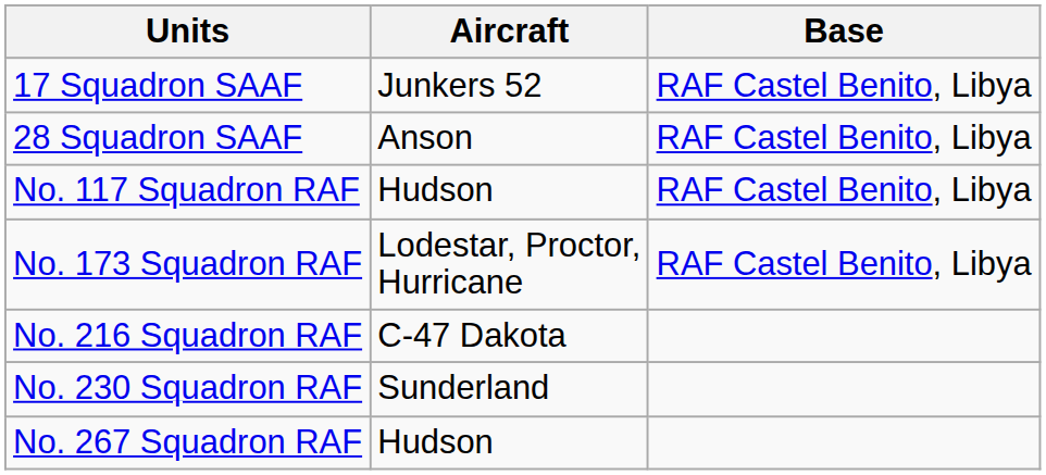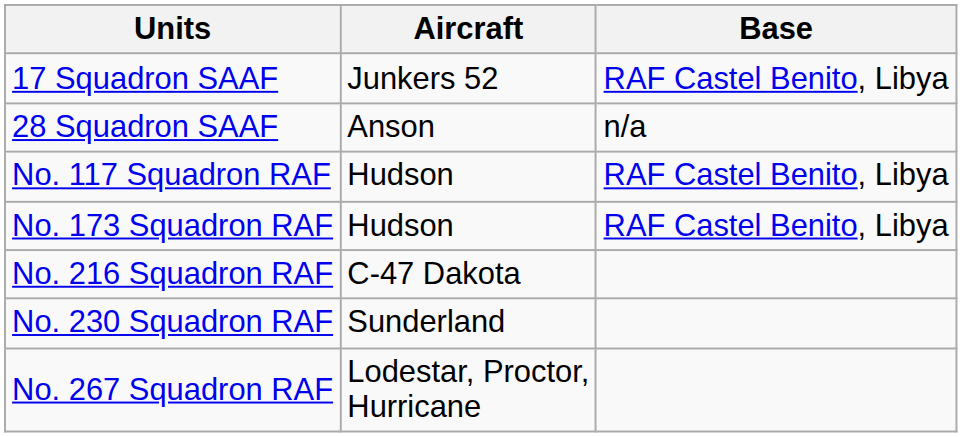28 Squadron SAAF | Base: RAF Castel Benito, Libya -> n/a
No. 173 Squadron RAF | Aircraft: Lodestar, Proctor, Hurricane -> Hudson
No. 267 Squadron RAF | Aircraft: Hudson -> Lodestar, Proctor, Hurricane
